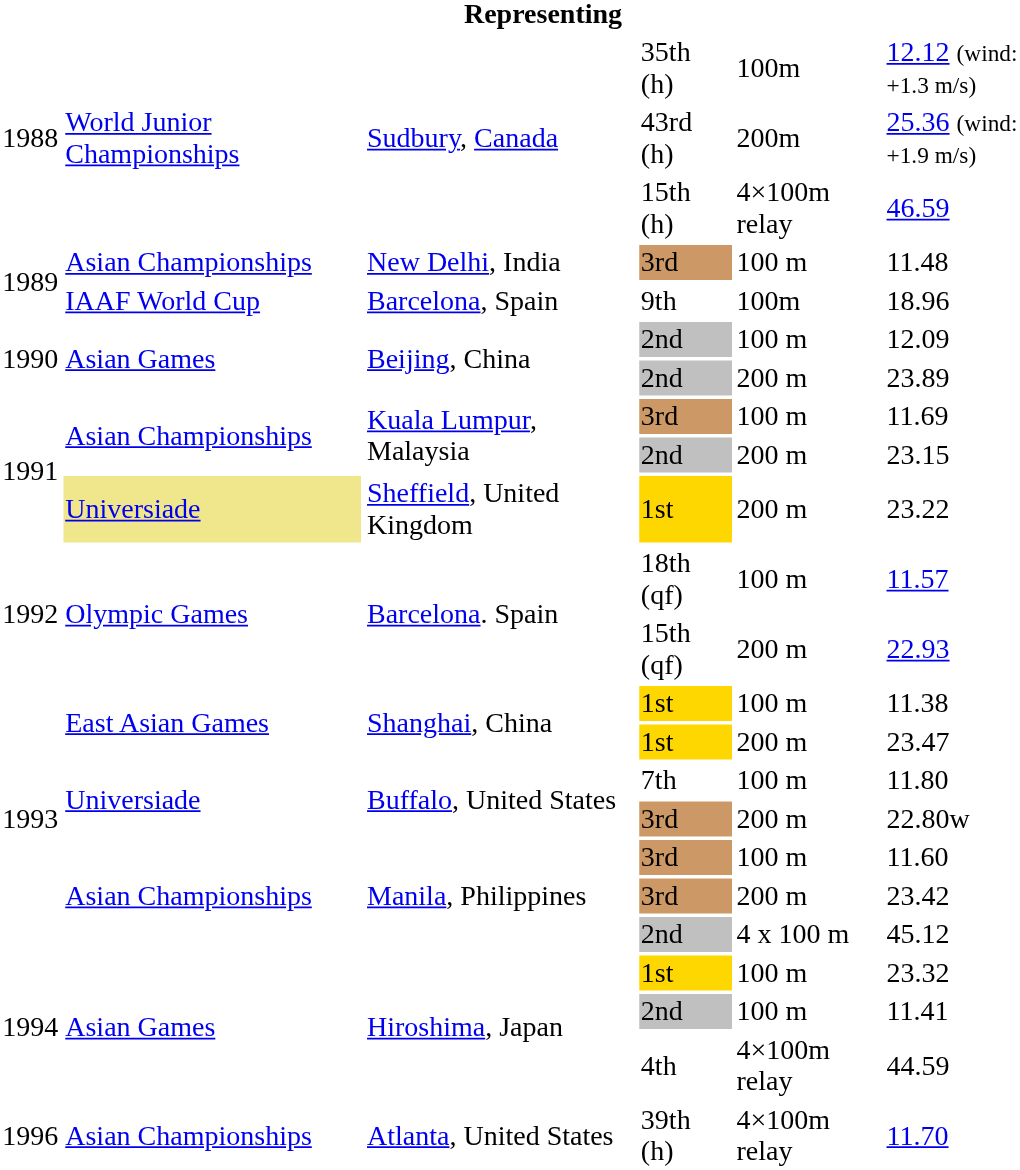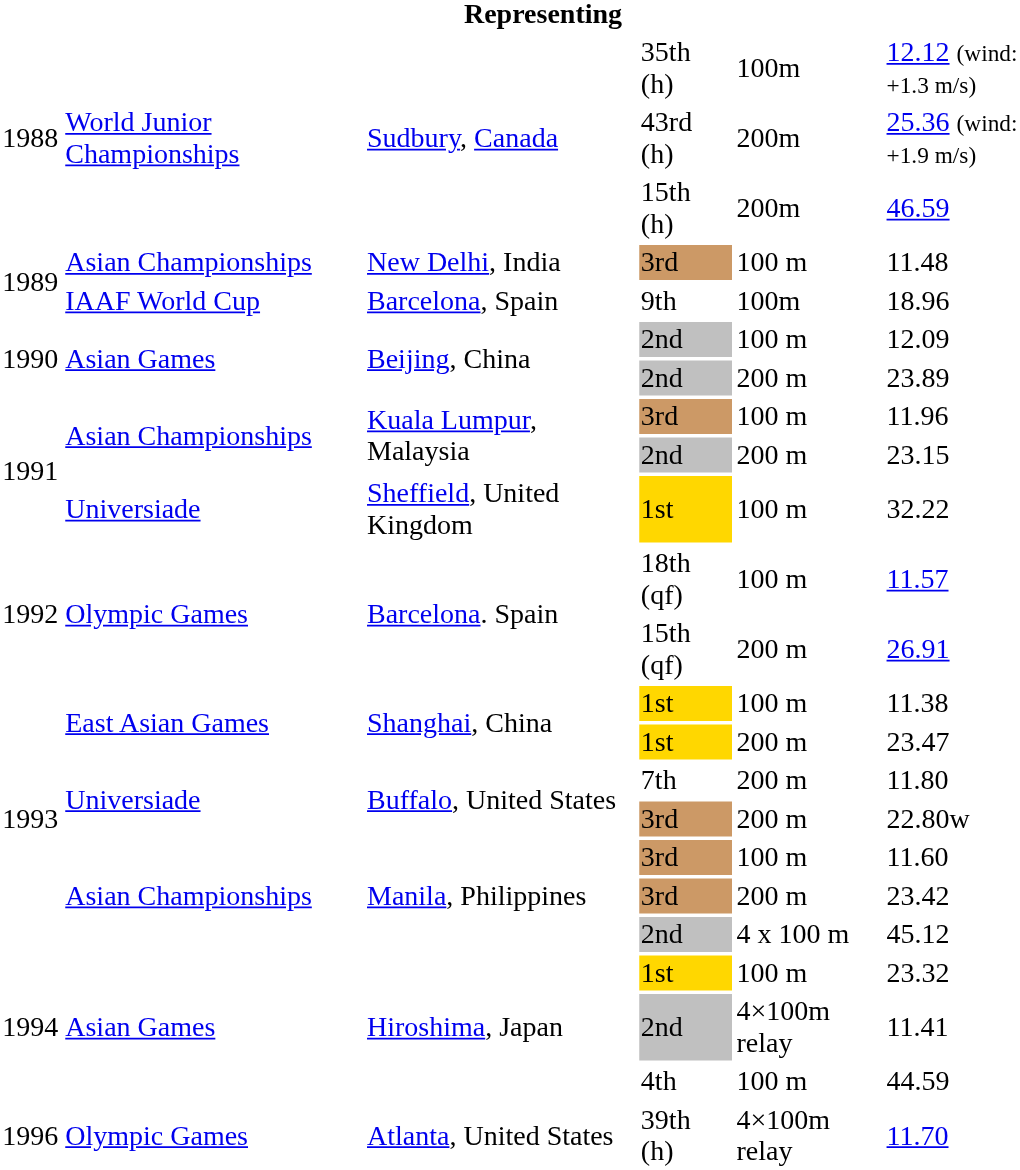Sudbury, Canada / 15th (h) | column 5: 4×100m relay -> 200m
Kuala Lumpur, Malaysia / 3rd | column 6: 11.69 -> 11.96
Sheffield, United Kingdom | column 2: khaki background -> no background
Sheffield, United Kingdom | column 5: 200 m -> 100 m
Sheffield, United Kingdom | column 6: 23.22 -> 32.22
Barcelona. Spain / 15th (qf) | column 6: 22.93 -> 26.91
Buffalo, United States / 7th | column 5: 100 m -> 200 m
Hiroshima, Japan / 2nd | column 5: 100 m -> 4×100m relay
Hiroshima, Japan / 4th | column 5: 4×100m relay -> 100 m
Atlanta, United States | column 2: Asian Championships -> Olympic Games
